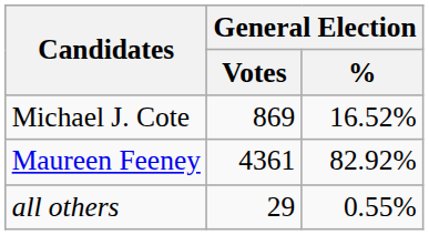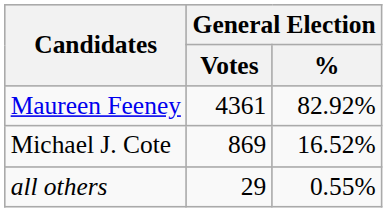rows swapped: Maureen Feeney <-> Michael J. Cote
